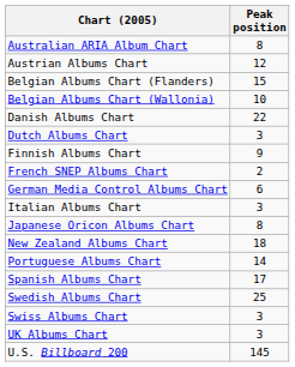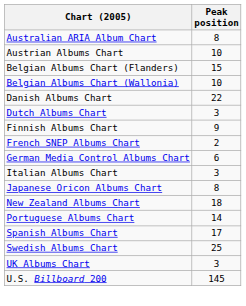Austrian Albums Chart | Peak position: 12 -> 10
- row: Swiss Albums Chart | 3
